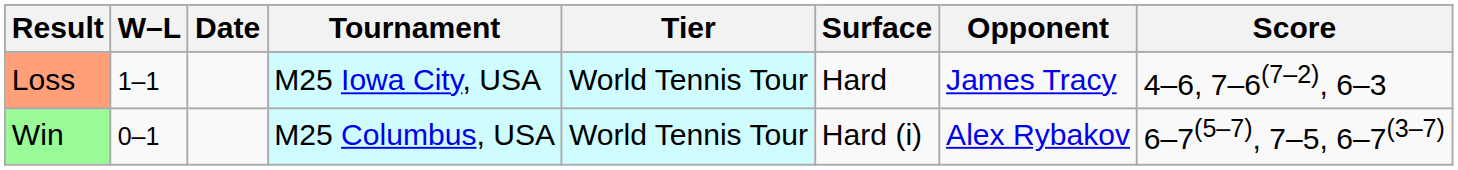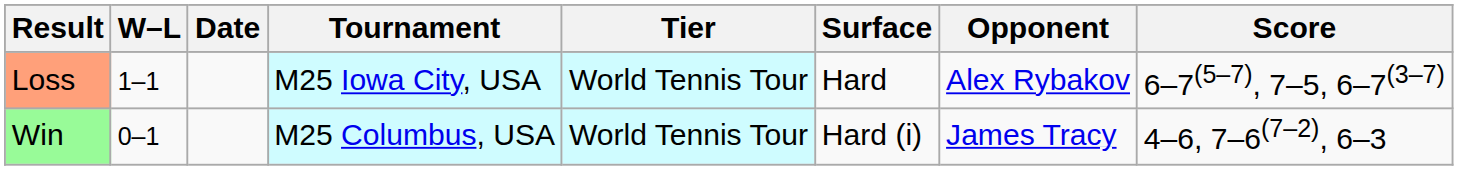Loss | Opponent: James Tracy -> Alex Rybakov
Loss | Score: 4–6, 7–6(7–2), 6–3 -> 6–7(5–7), 7–5, 6–7(3–7)
Win | Opponent: Alex Rybakov -> James Tracy
Win | Score: 6–7(5–7), 7–5, 6–7(3–7) -> 4–6, 7–6(7–2), 6–3
